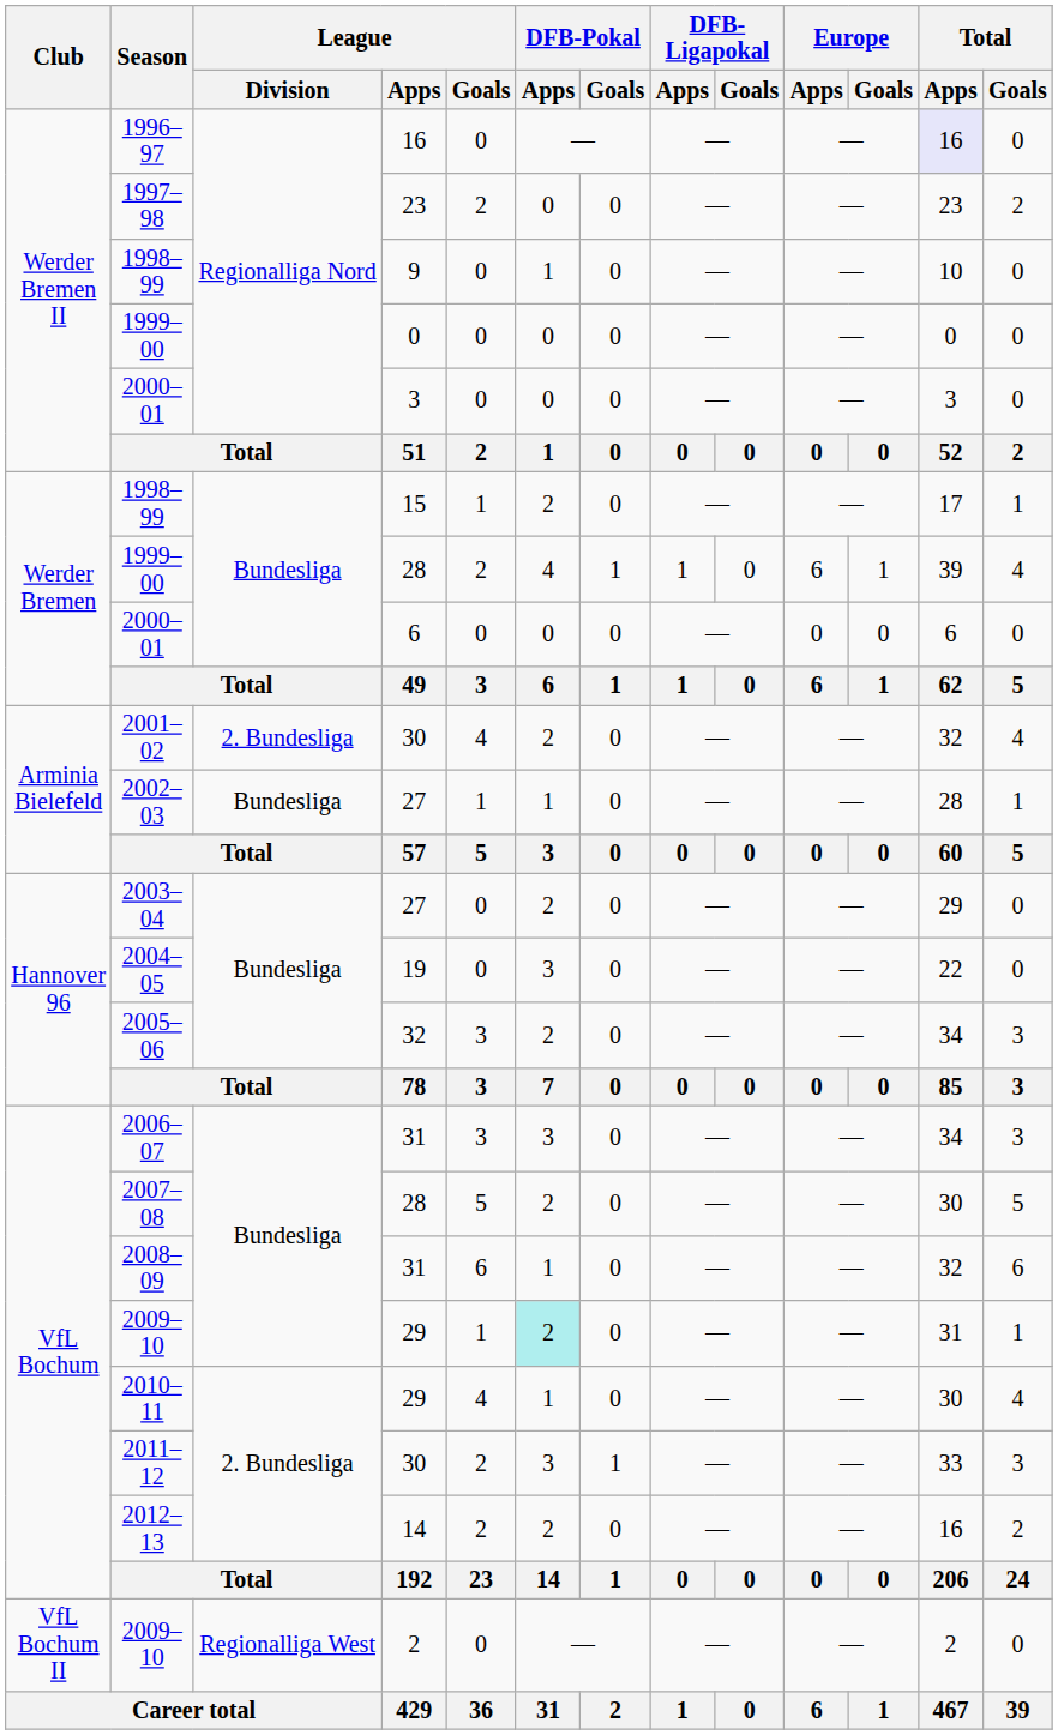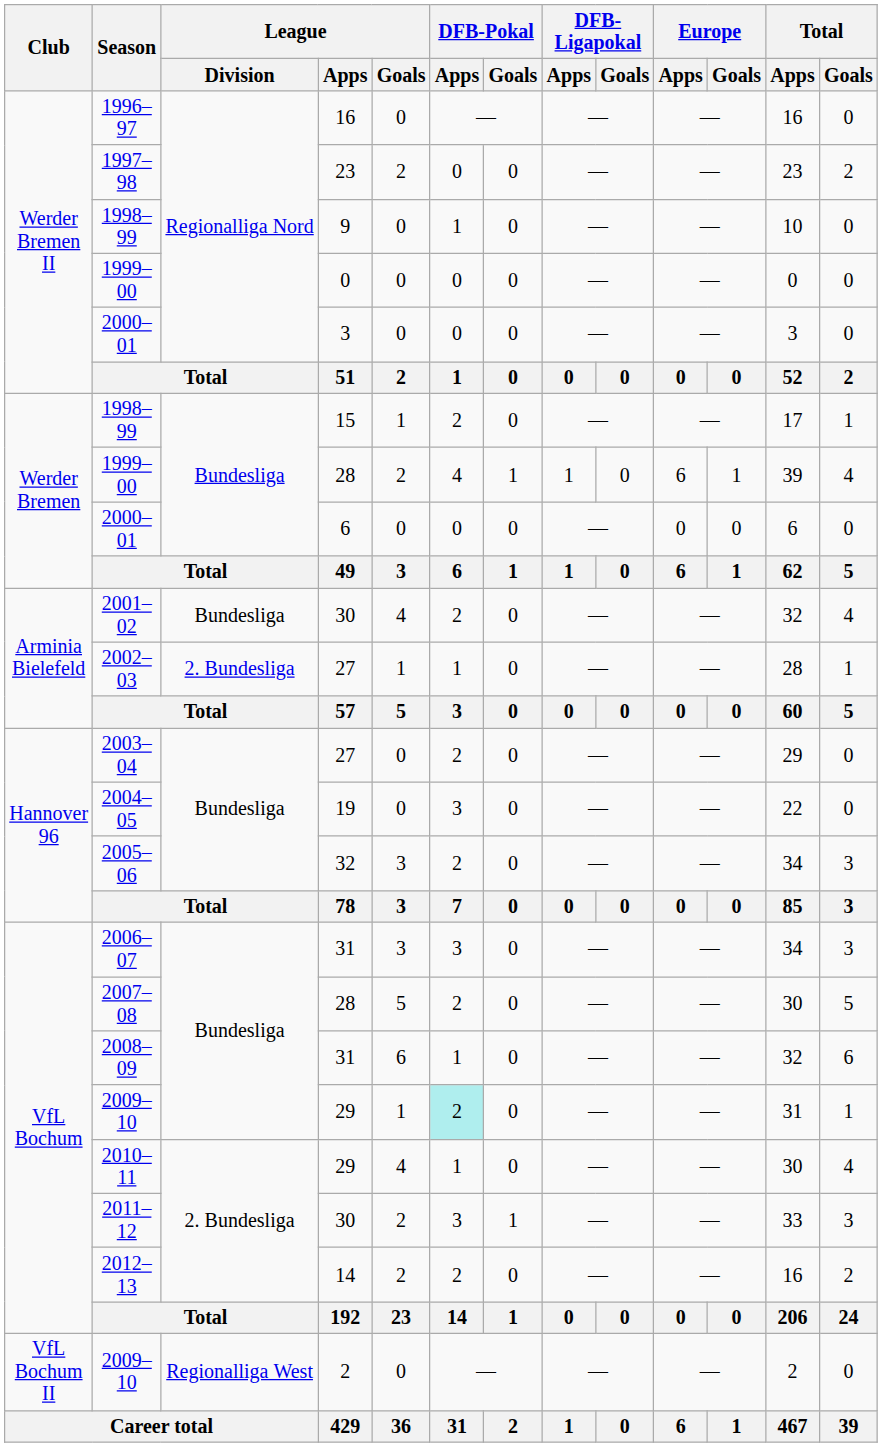1996–97 | Total / Apps: lavender background -> no background
2001–02 | League / Division: 2. Bundesliga -> Bundesliga
2002–03 | League / Division: Bundesliga -> 2. Bundesliga
